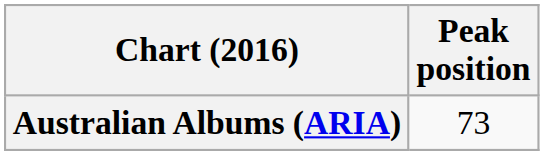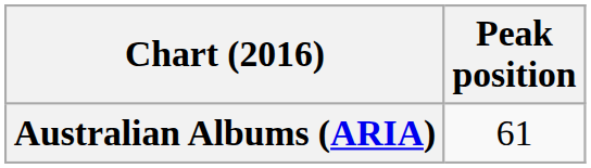Australian Albums (ARIA) | Peak position: 73 -> 61
